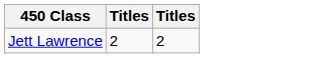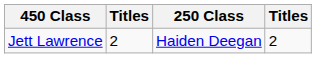+ column: 250 Class | Haiden Deegan
